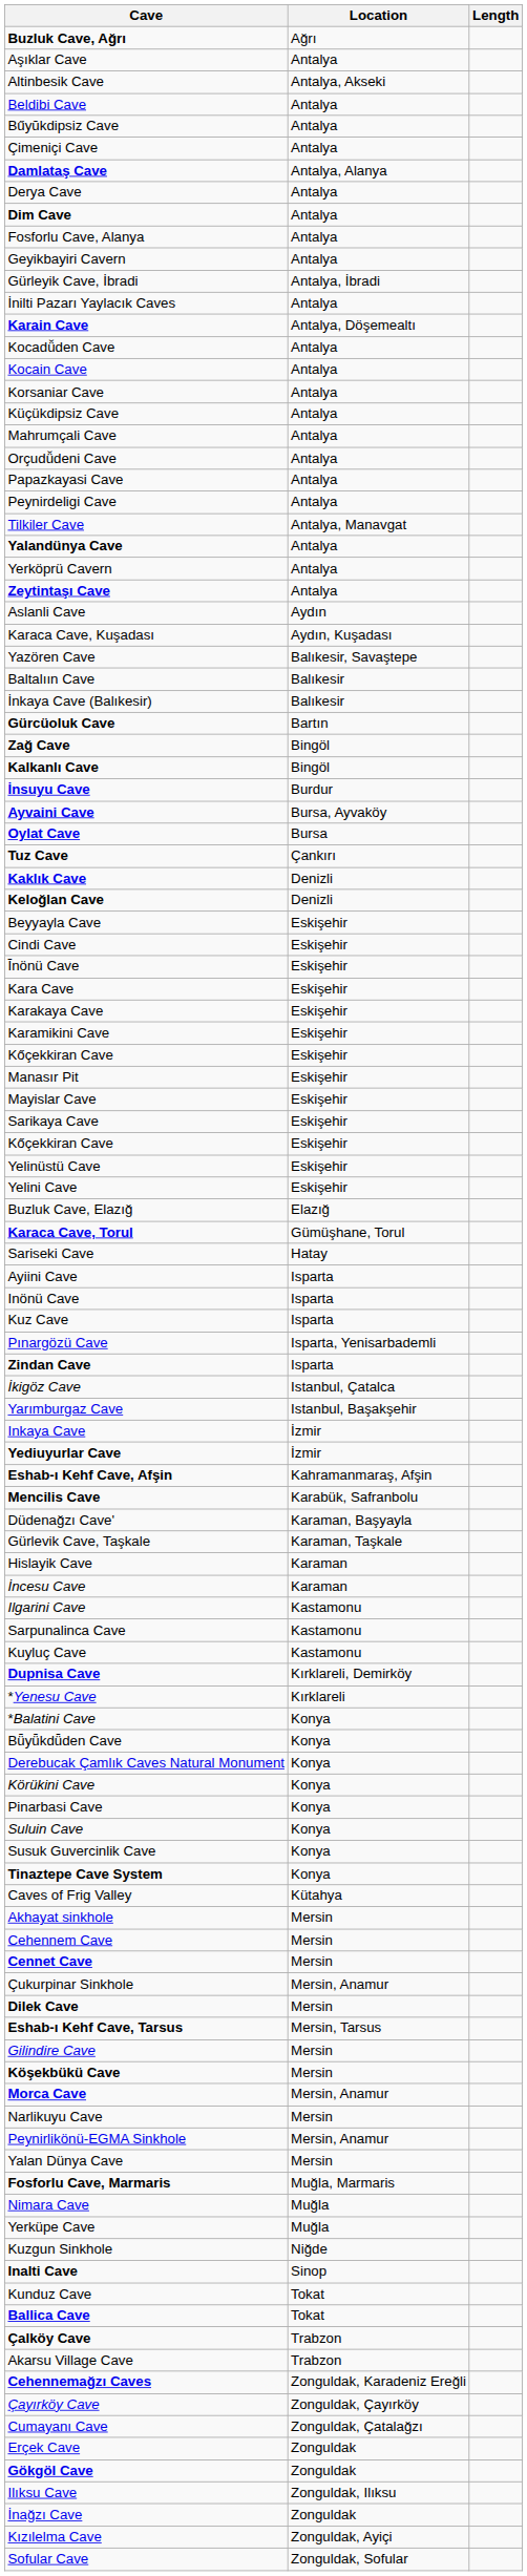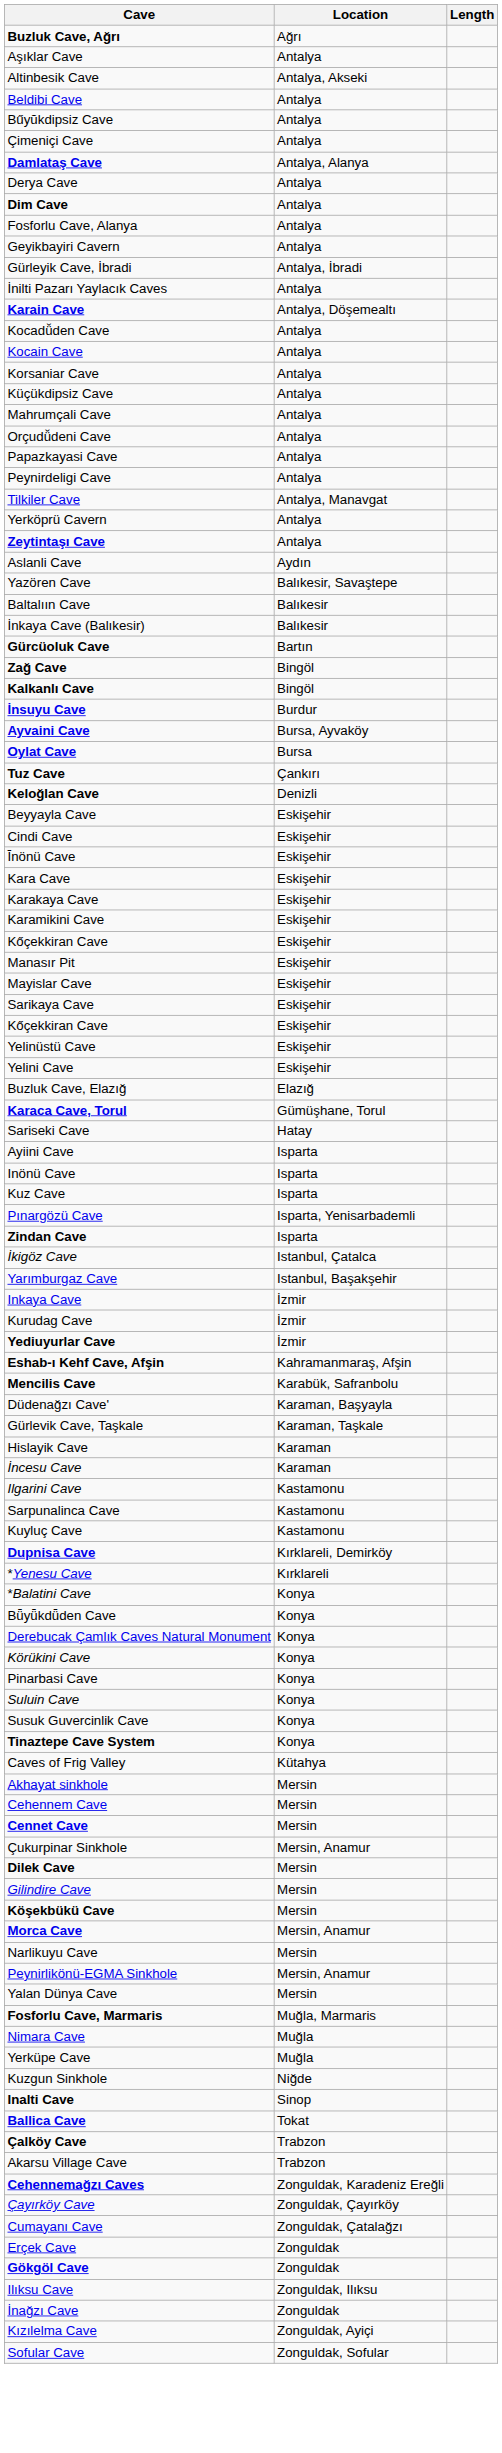- row: Yalandünya Cave | Antalya
- row: Karaca Cave, Kuşadası | Aydın, Kuşadası
- row: Kaklık Cave | Denizli
+ row: Kurudag Cave | İzmir
- row: Eshab-ı Kehf Cave, Tarsus | Mersin, Tarsus
- row: Kunduz Cave | Tokat
